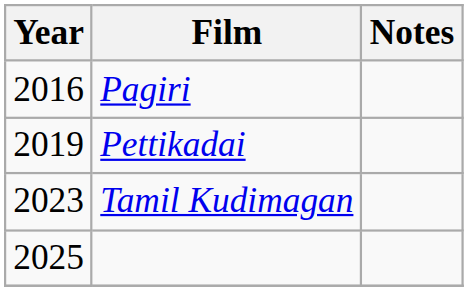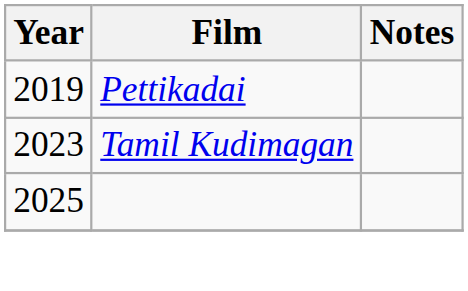- row: 2016 | Pagiri
